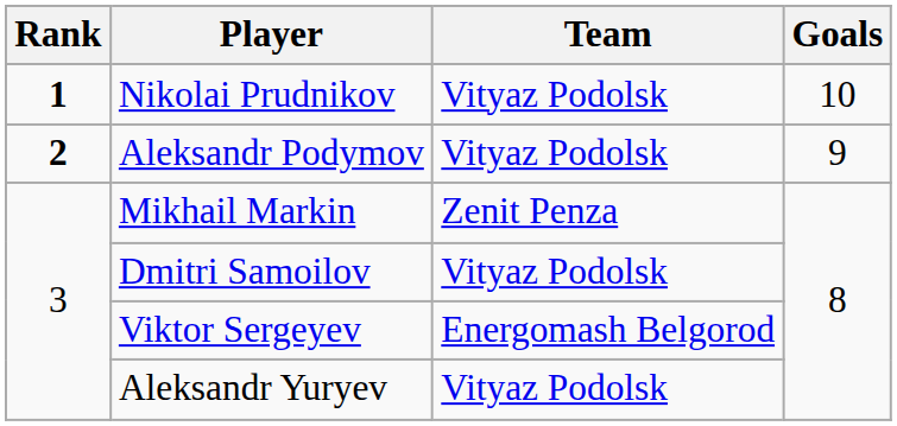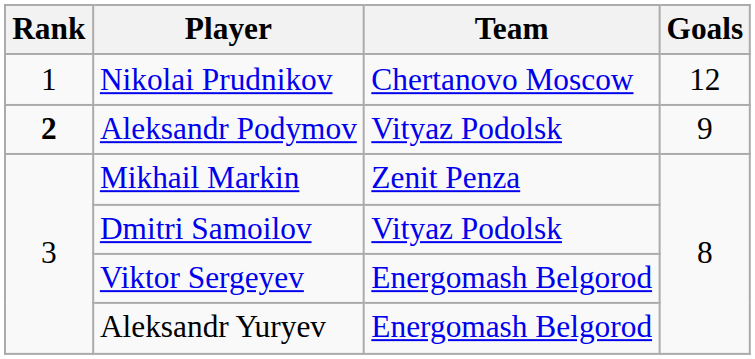Nikolai Prudnikov | Rank: bold -> normal
Nikolai Prudnikov | Team: Vityaz Podolsk -> Chertanovo Moscow
Nikolai Prudnikov | Goals: 10 -> 12
Aleksandr Yuryev | Team: Vityaz Podolsk -> Energomash Belgorod
